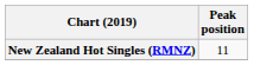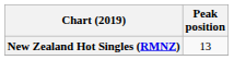New Zealand Hot Singles (RMNZ) | Peak position: 11 -> 13
